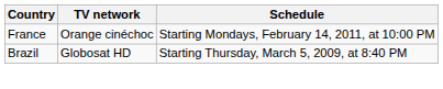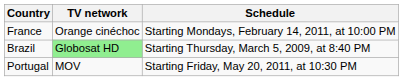Brazil | TV network: no background -> lightgreen background
+ row: Portugal | MOV | Starting Friday, May 20, 2011, at 10:30 PM
